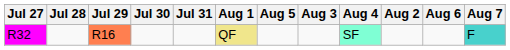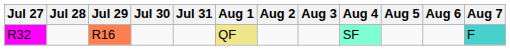columns swapped: Aug 2 <-> Aug 5
